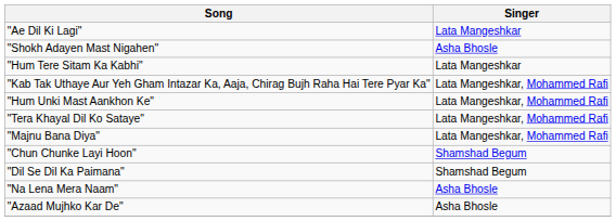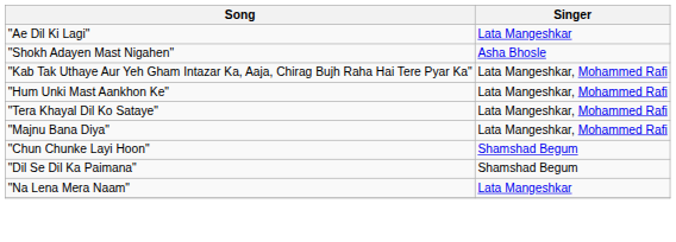- row: "Hum Tere Sitam Ka Kabhi" | Lata Mangeshkar
"Na Lena Mera Naam" | Singer: Asha Bhosle -> Lata Mangeshkar
- row: "Azaad Mujhko Kar De" | Asha Bhosle
